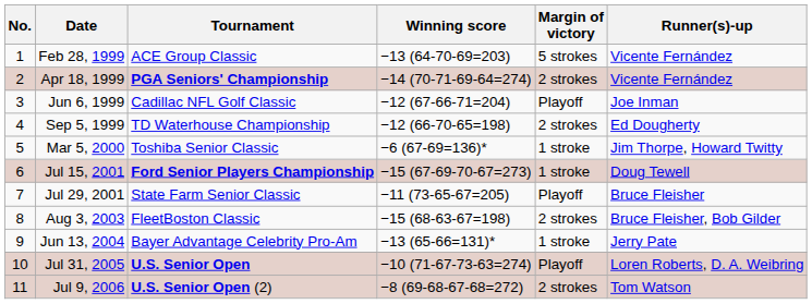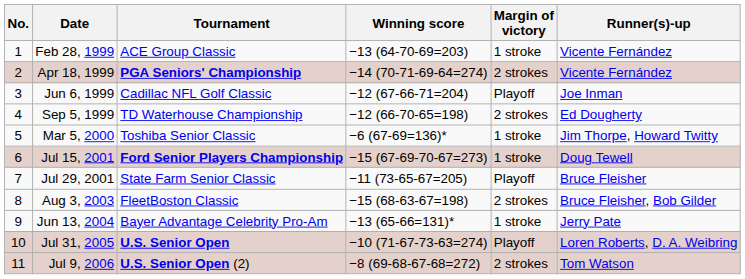Feb 28, 1999 | Margin of victory: 5 strokes -> 1 stroke
